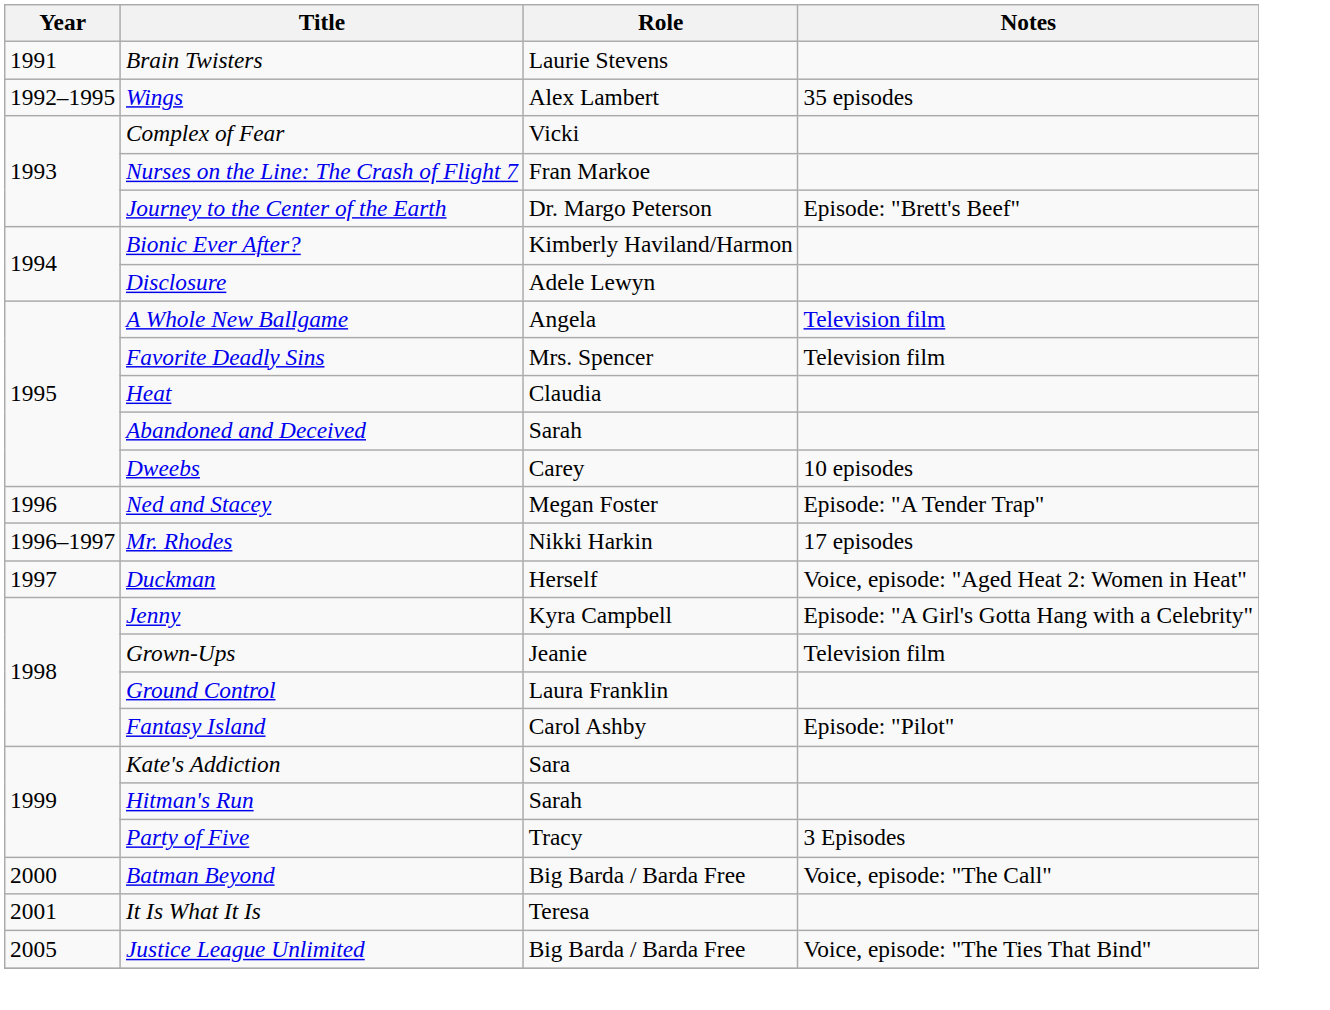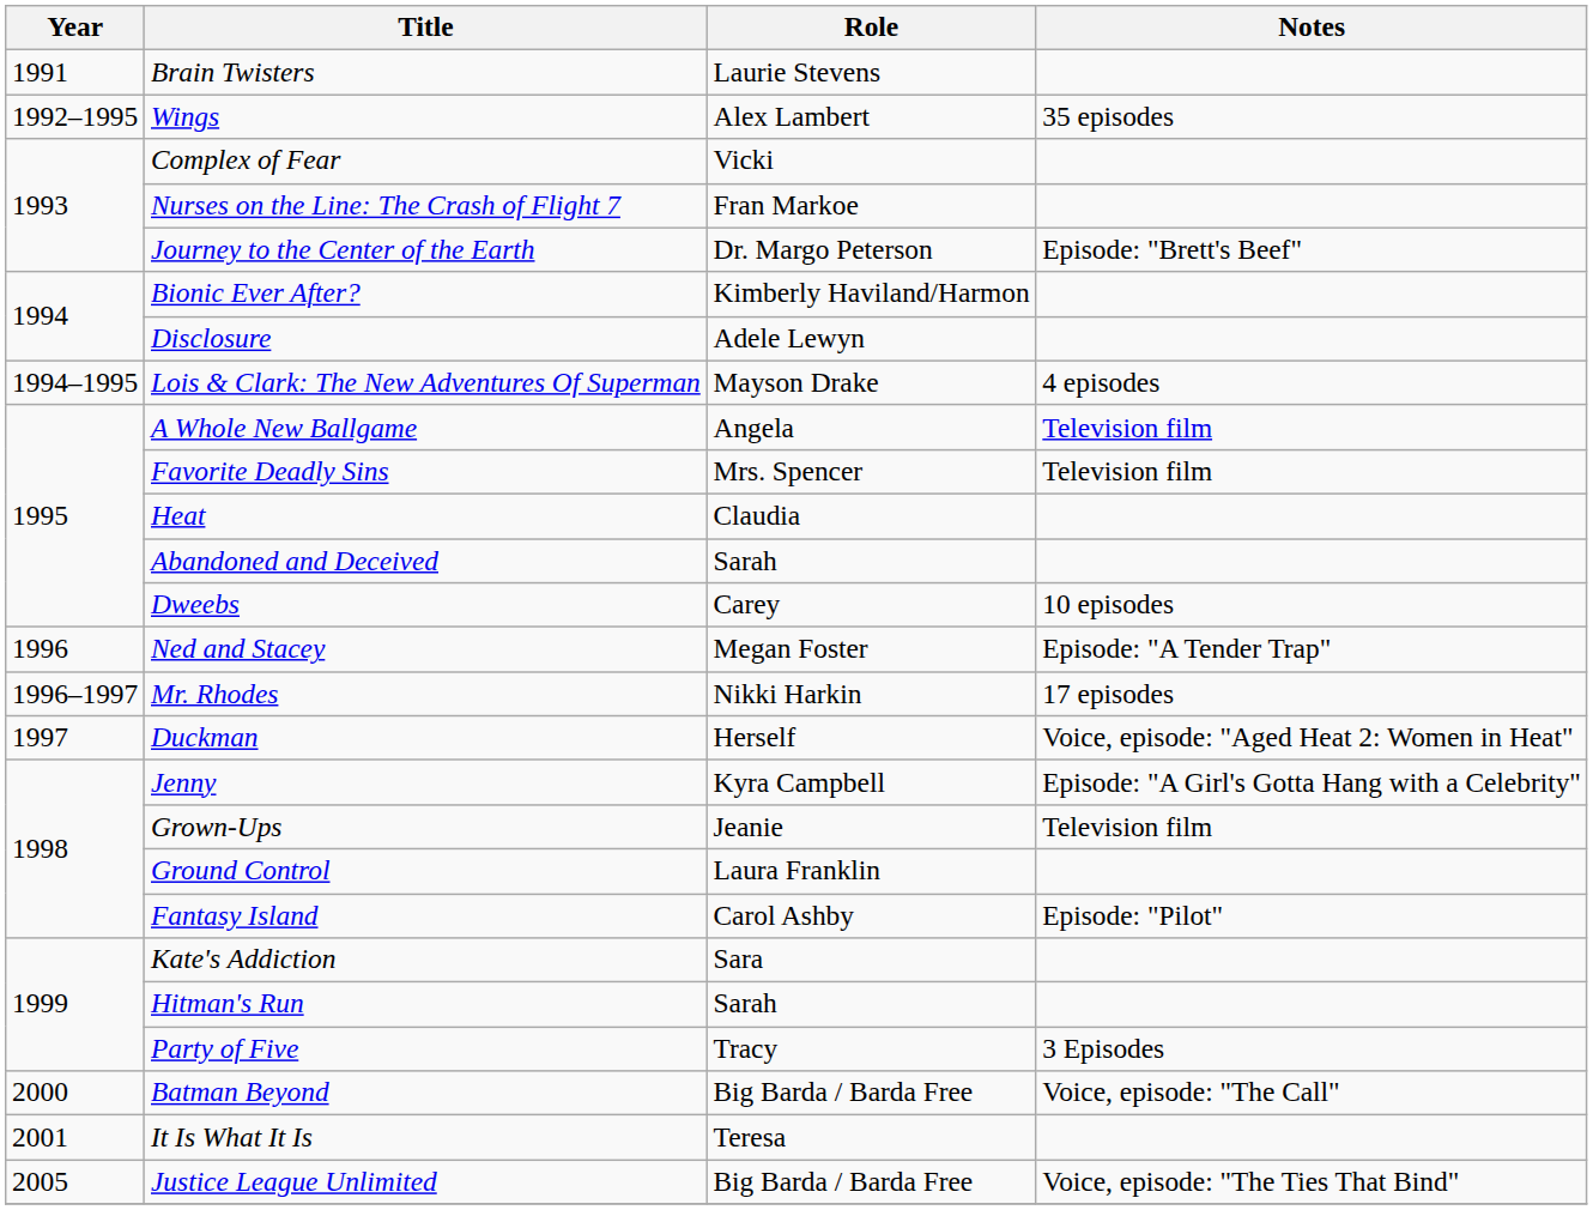+ row: 1994–1995 | Lois & Clark: The New Adventures Of Superman | Mayson Drake | 4 episodes
